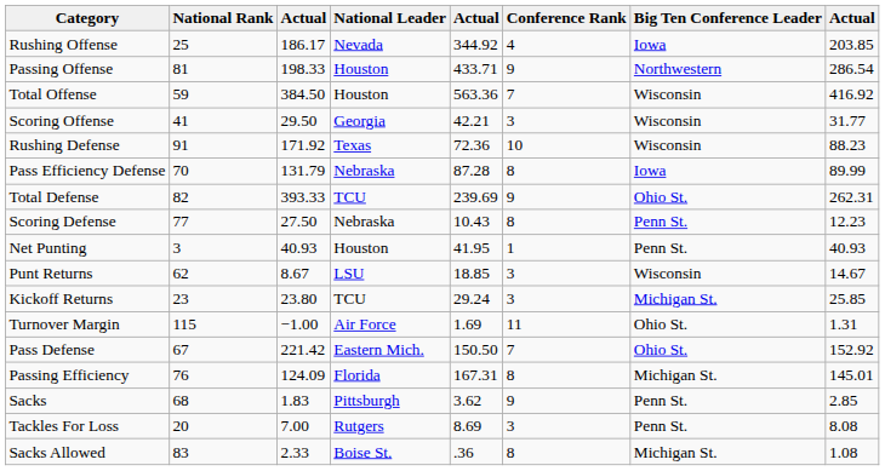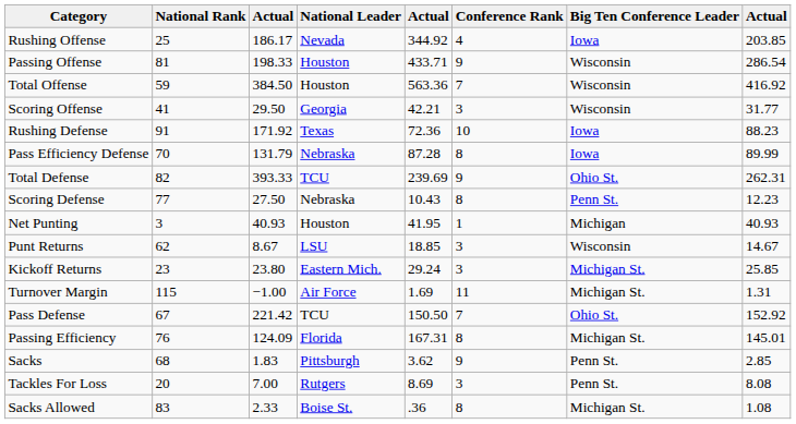Passing Offense | Big Ten Conference Leader: Northwestern -> Wisconsin
Rushing Defense | Big Ten Conference Leader: Wisconsin -> Iowa
Net Punting | Big Ten Conference Leader: Penn St. -> Michigan
Kickoff Returns | National Leader: TCU -> Eastern Mich.
Turnover Margin | Big Ten Conference Leader: Ohio St. -> Michigan St.
Pass Defense | National Leader: Eastern Mich. -> TCU
